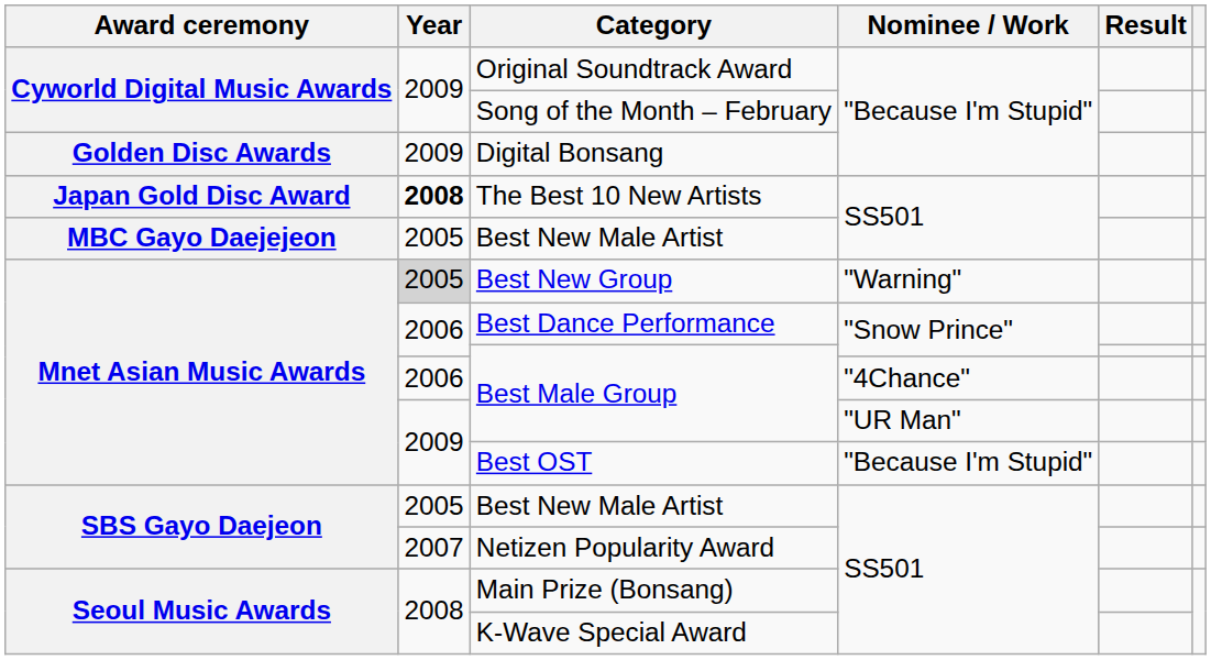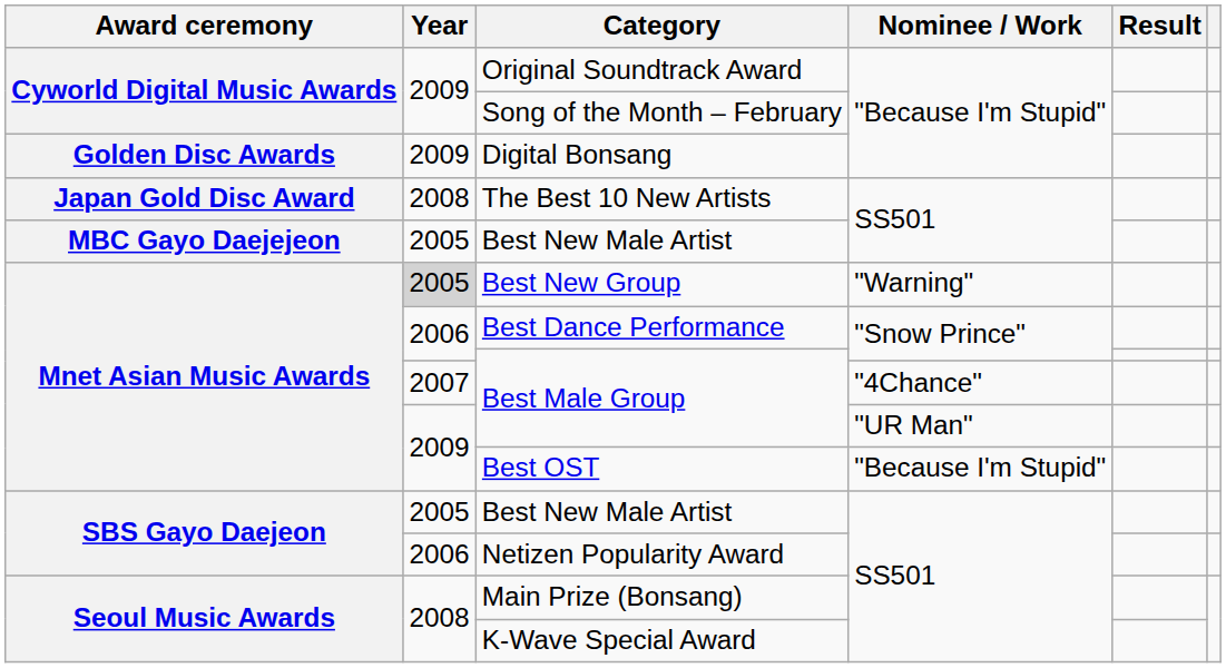The Best 10 New Artists | Year: bold -> normal
Best Male Group / "4Chance" | Year: 2006 -> 2007
Netizen Popularity Award | Year: 2007 -> 2006
